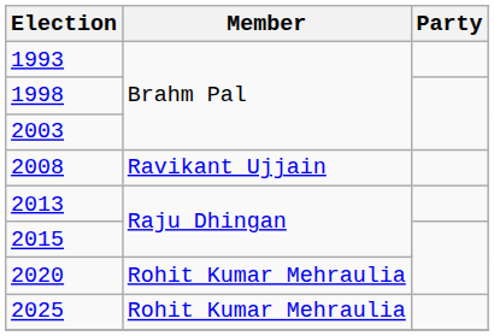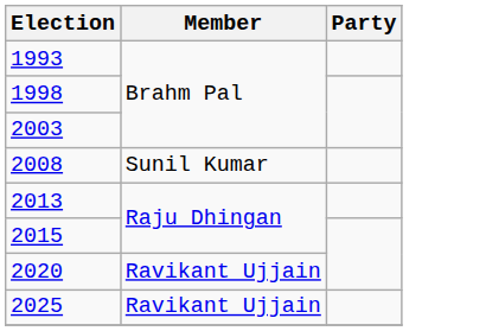2008 | Member: Ravikant Ujjain -> Sunil Kumar
2020 | Member: Rohit Kumar Mehraulia -> Ravikant Ujjain
2025 | Member: Rohit Kumar Mehraulia -> Ravikant Ujjain
